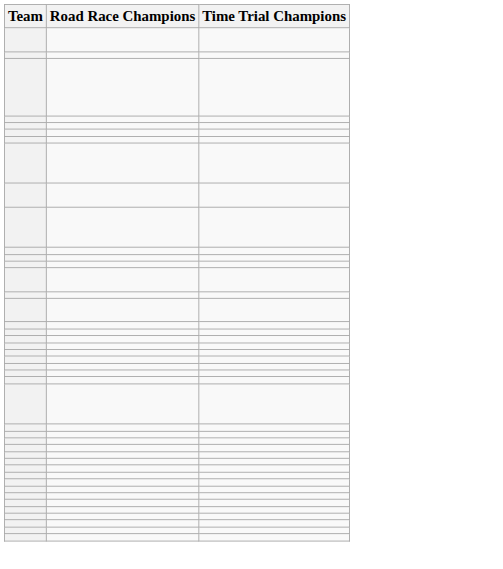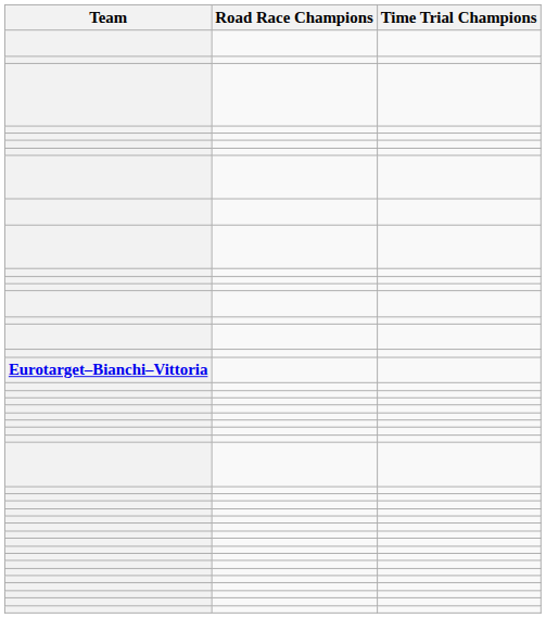+ row: Eurotarget–Bianchi–Vittoria
